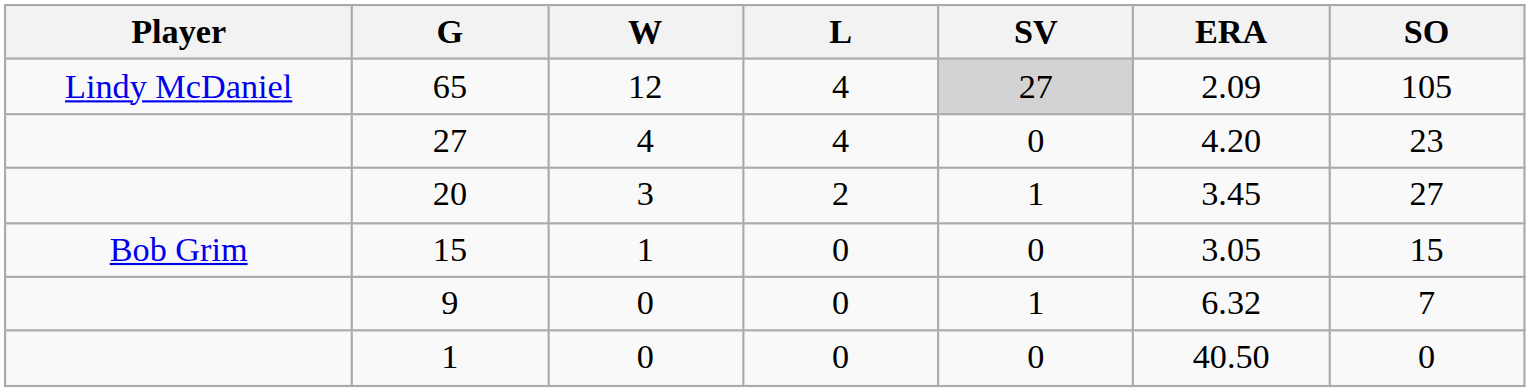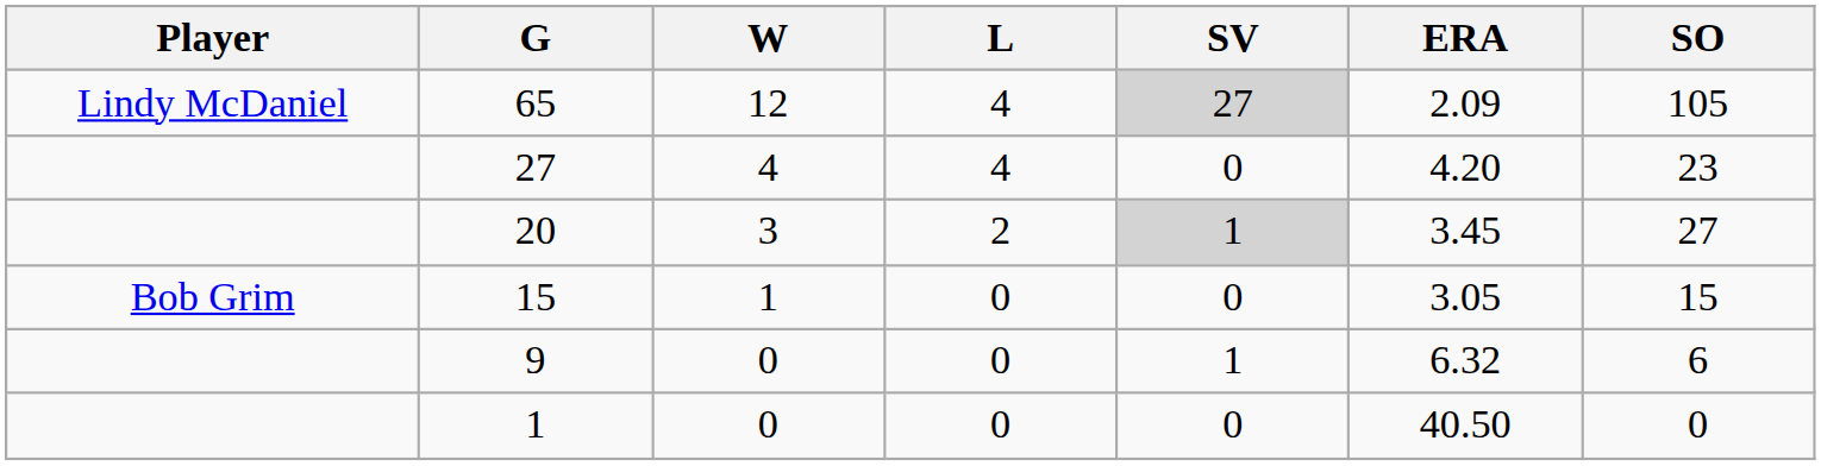20 | SV: no background -> lightgrey background
9 | SO: 7 -> 6
